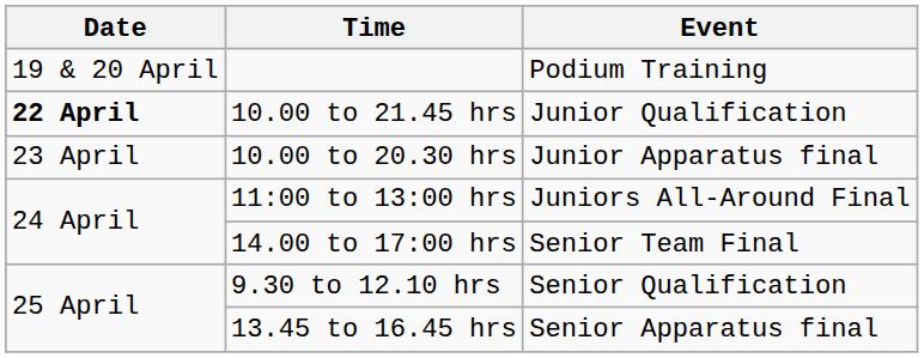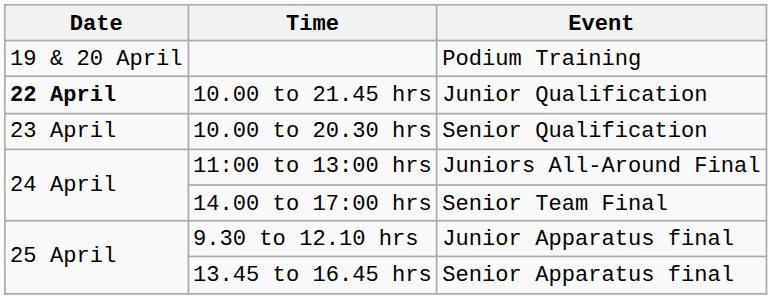10.00 to 20.30 hrs | Event: Junior Apparatus final -> Senior Qualification
9.30 to 12.10 hrs | Event: Senior Qualification -> Junior Apparatus final
